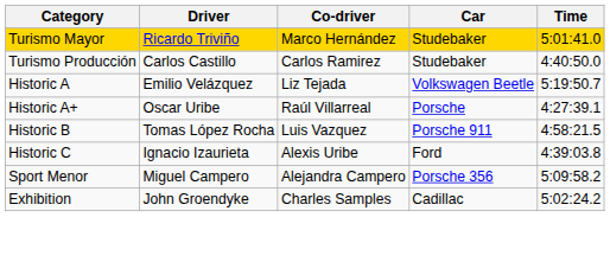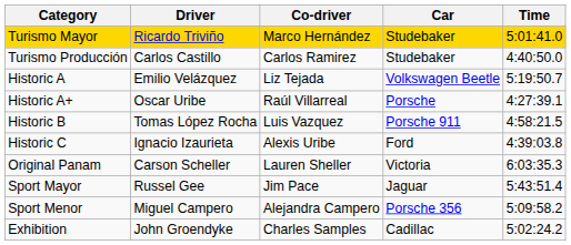+ row: Original Panam | Carson Scheller | Lauren Sheller | Victoria | 6:03:35.3
+ row: Sport Mayor | Russel Gee | Jim Pace | Jaguar | 5:43:51.4
